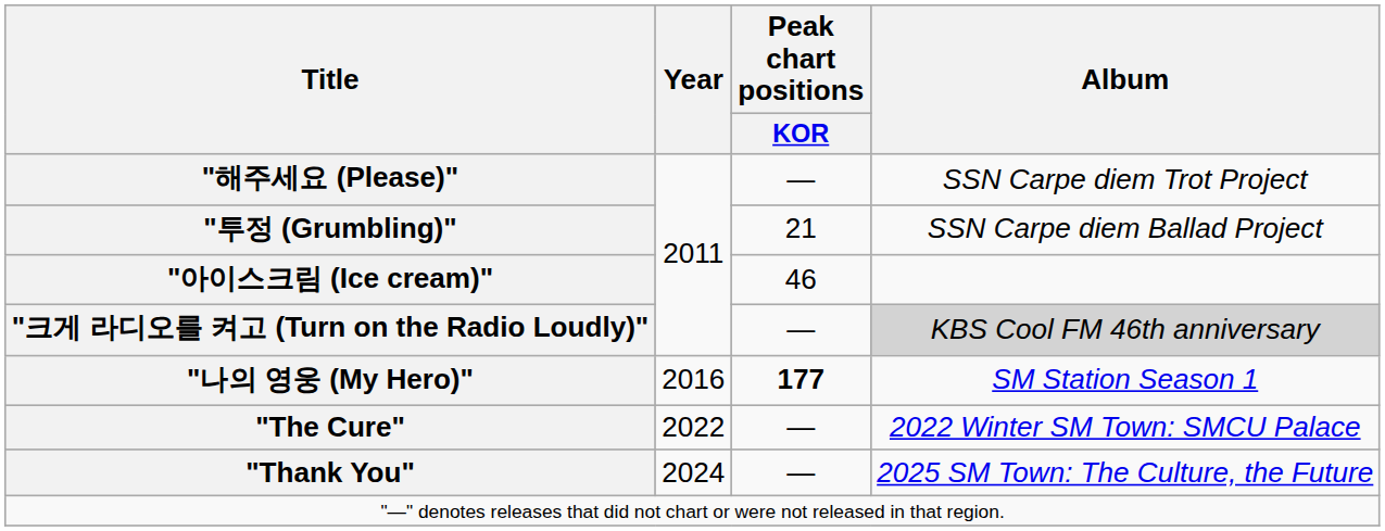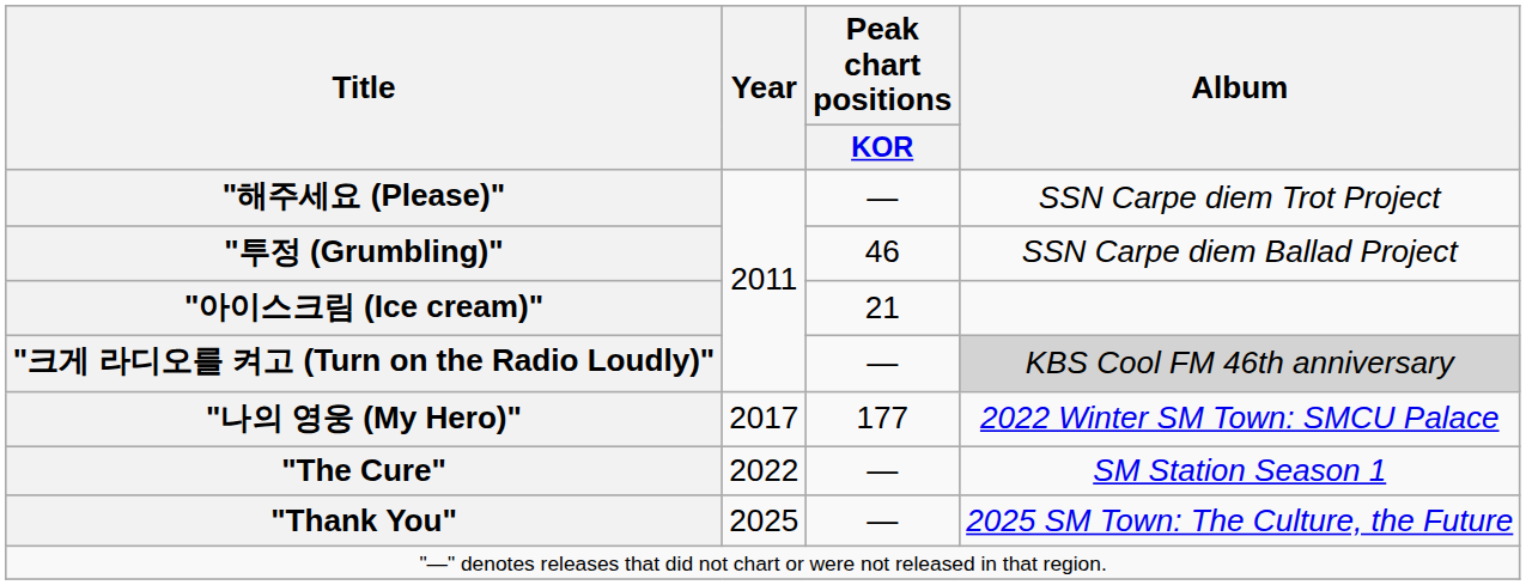"투정 (Grumbling)" | Peak chart positions / KOR: 21 -> 46
"아이스크림 (Ice cream)" | Peak chart positions / KOR: 46 -> 21
"나의 영웅 (My Hero)" | Year: 2016 -> 2017
"나의 영웅 (My Hero)" | Peak chart positions / KOR: bold -> normal
"나의 영웅 (My Hero)" | Album: SM Station Season 1 -> 2022 Winter SM Town: SMCU Palace
"The Cure" | Album: 2022 Winter SM Town: SMCU Palace -> SM Station Season 1
"Thank You" | Year: 2024 -> 2025
